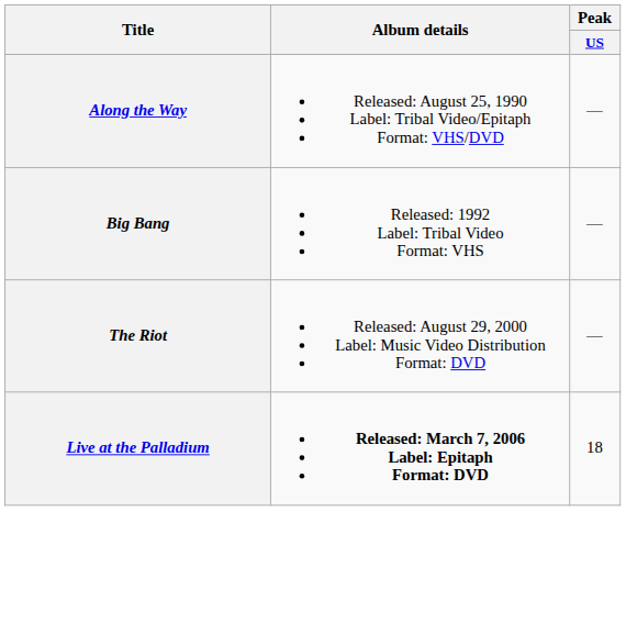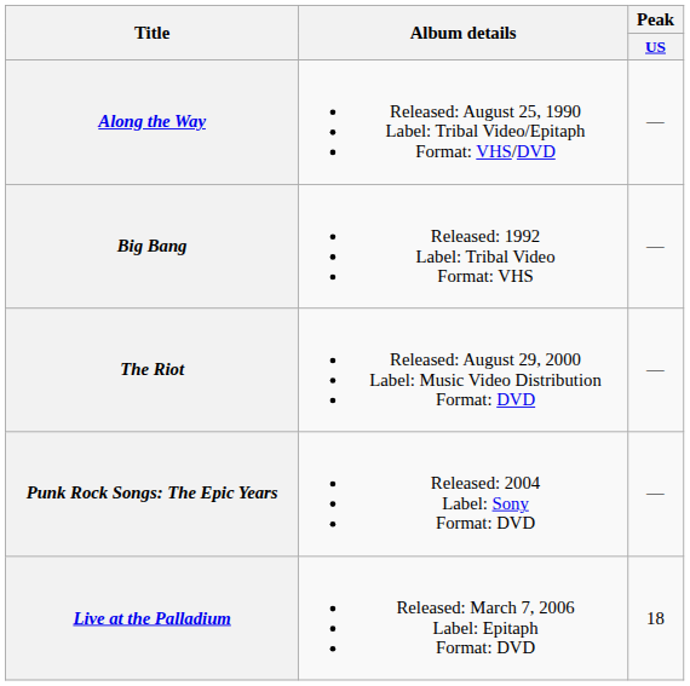+ row: Punk Rock Songs: The Epic Years | Released: 2004 Label: Sony Format: DVD | —
Live at the Palladium | Album details: bold -> normal
